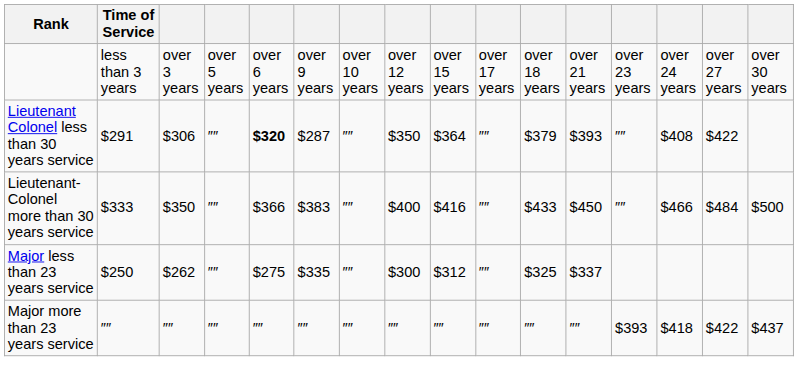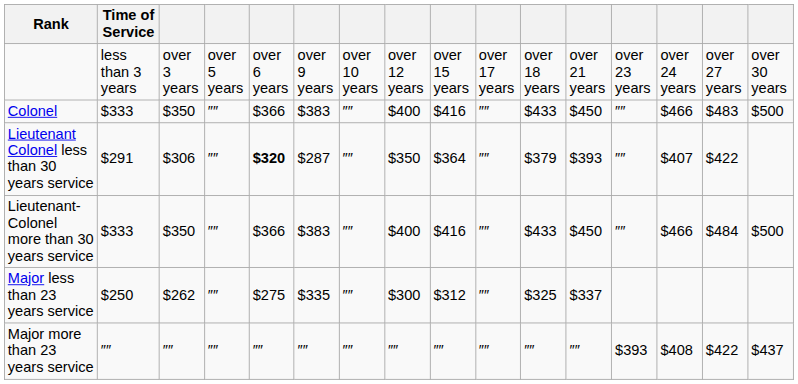+ row: Colonel | $333 | $350 | ″″ | $366 | $383 | ″″ | $400 | $416 | ″″ | $433 | $450 | ″″ | $466 | $483 | $500
Lieutenant Colonel less than 30 years service | column 14: $408 -> $407
Major more than 23 years service | column 14: $418 -> $408
